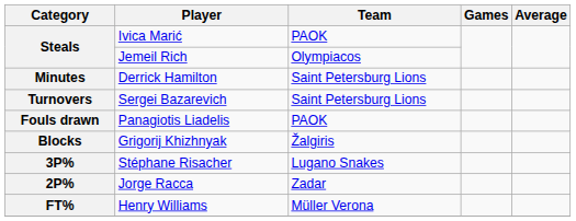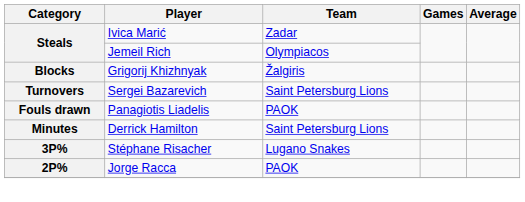Ivica Marić | Team: PAOK -> Zadar
rows swapped: Grigorij Khizhnyak <-> Derrick Hamilton
Jorge Racca | Team: Zadar -> PAOK
- row: FT% | Henry Williams | Müller Verona
